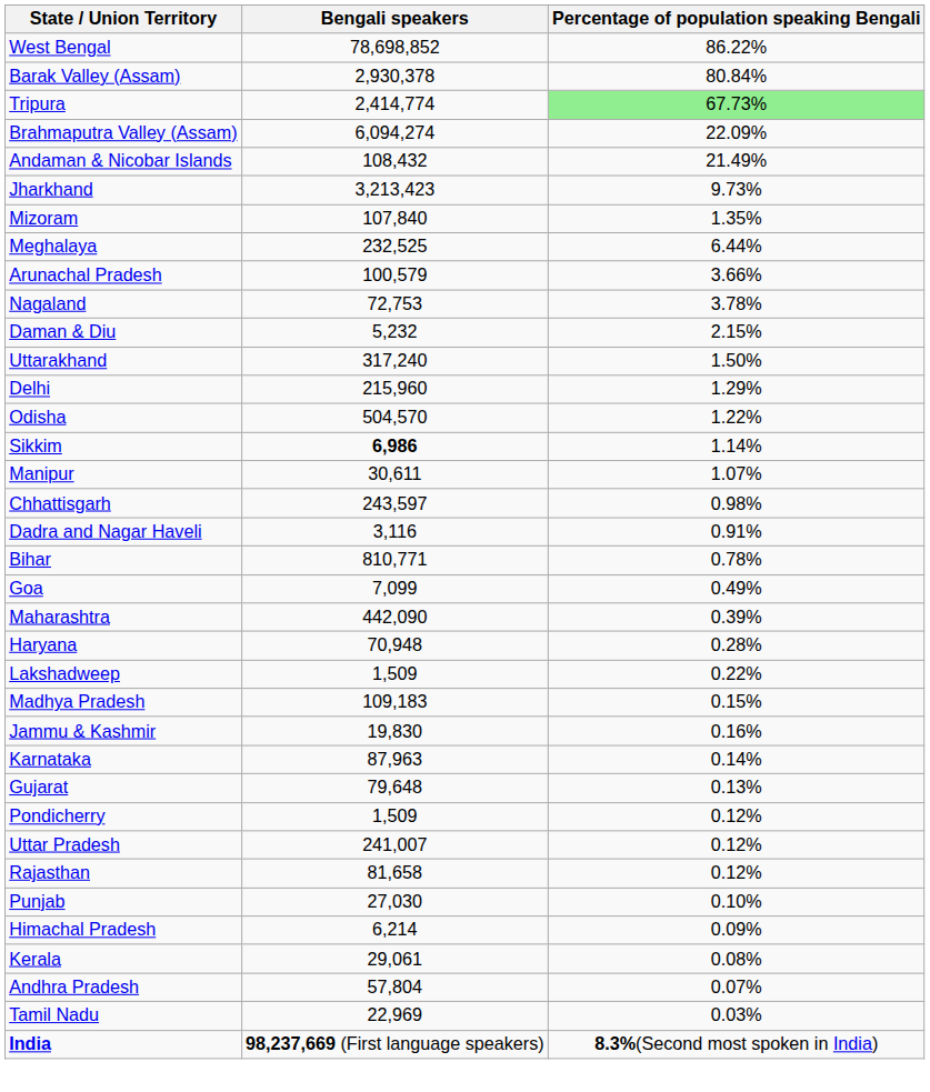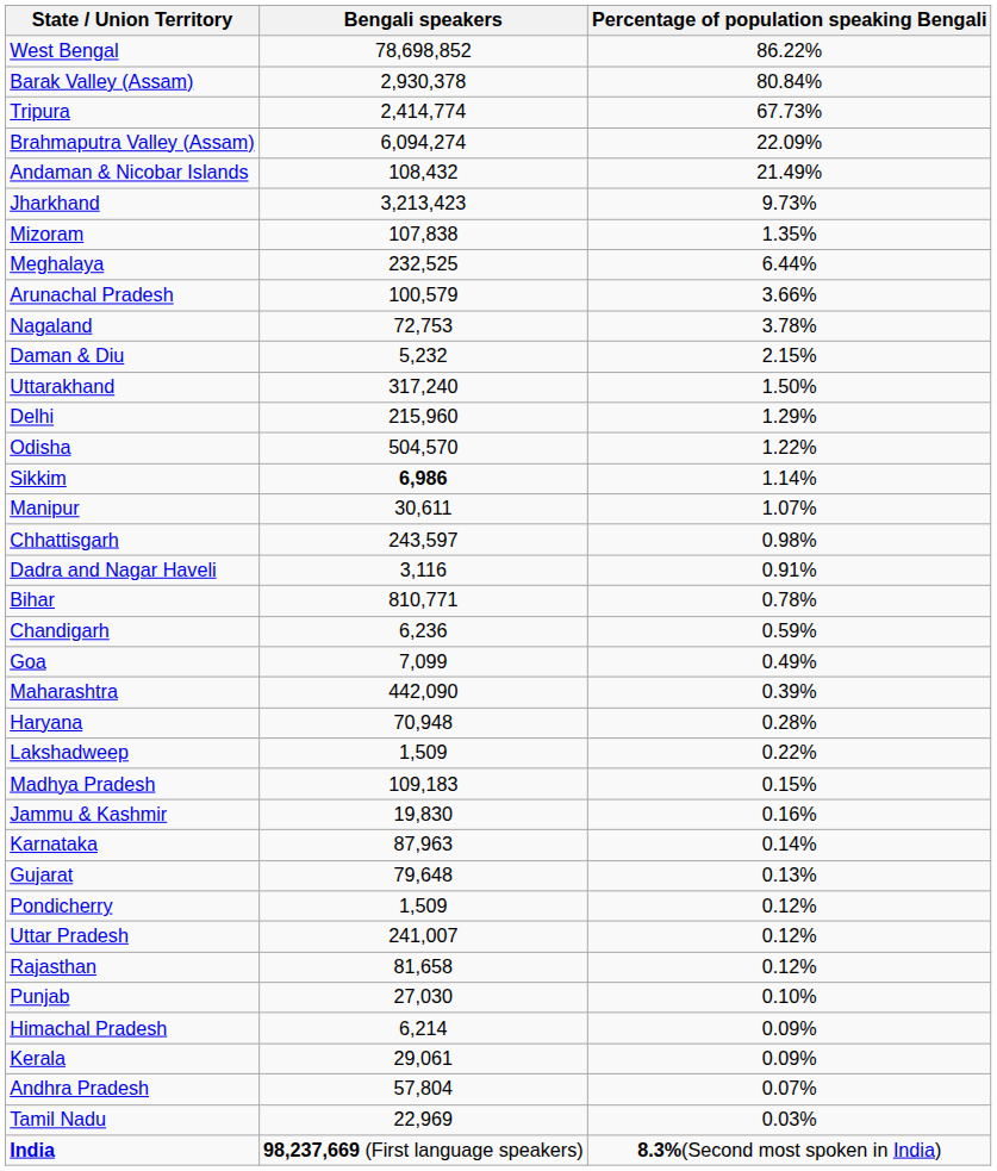Tripura | Percentage of population speaking Bengali: lightgreen background -> no background
Mizoram | Bengali speakers: 107,840 -> 107,838
+ row: Chandigarh | 6,236 | 0.59%
Kerala | Percentage of population speaking Bengali: 0.08% -> 0.09%
